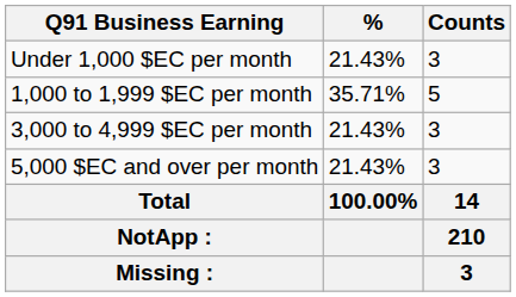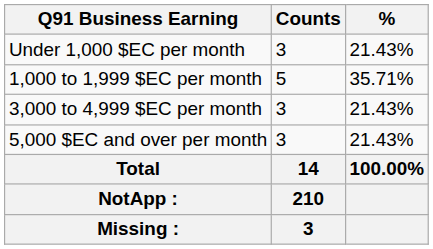columns swapped: Counts <-> %
